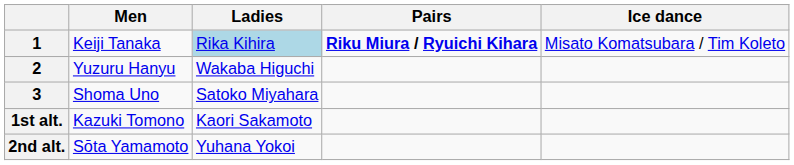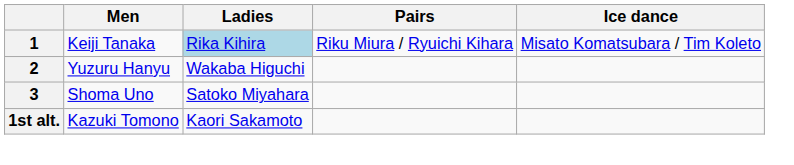1 | Pairs: bold -> normal
- row: 2nd alt. | Sōta Yamamoto | Yuhana Yokoi
